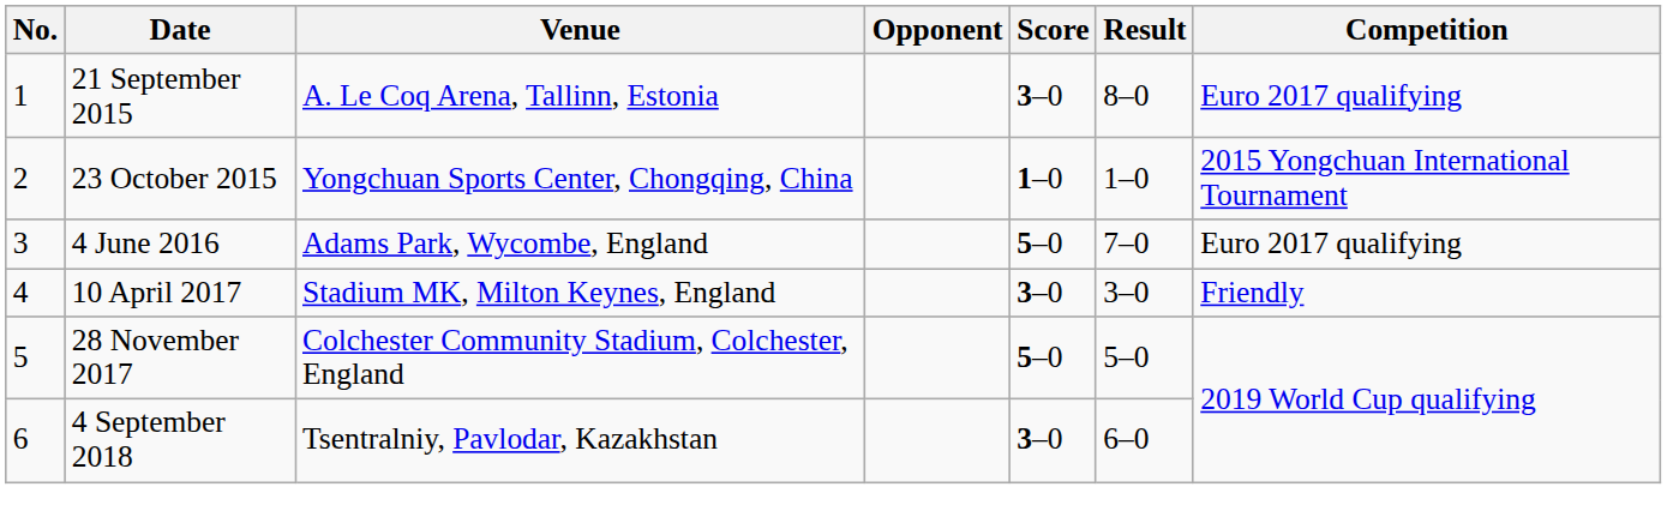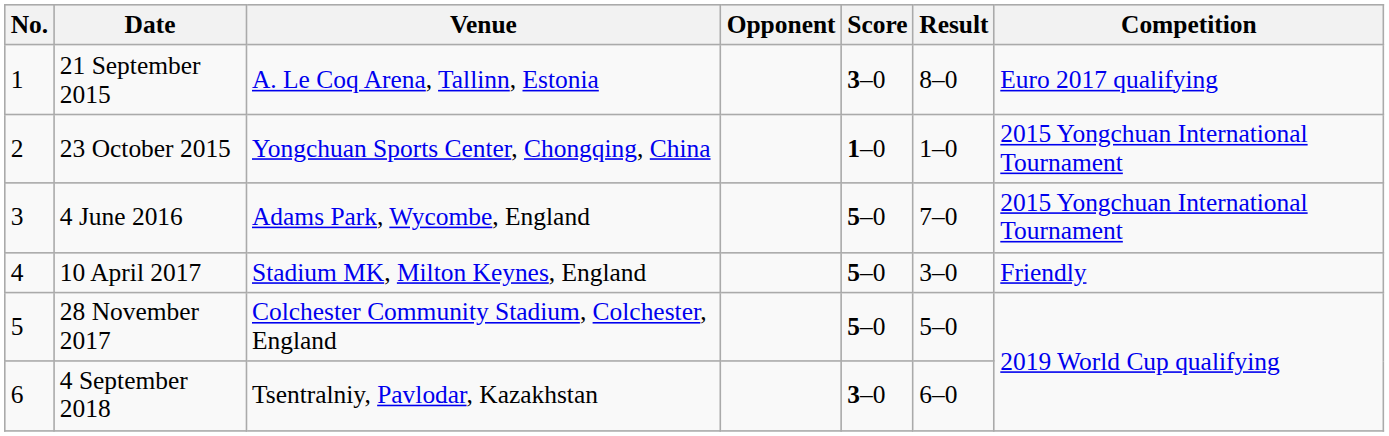4 June 2016 | Competition: Euro 2017 qualifying -> 2015 Yongchuan International Tournament
10 April 2017 | Score: 3–0 -> 5–0
